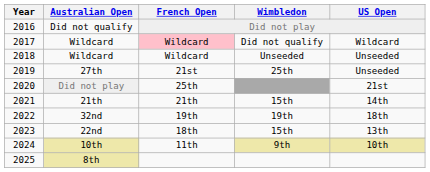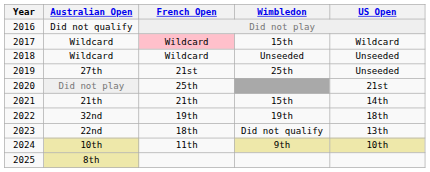2017 / Wildcard | Wimbledon: Did not qualify -> 15th
22nd | Wimbledon: 15th -> Did not qualify
